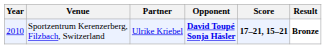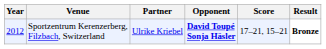Sportzentrum Kerenzerberg, Filzbach, Switzerland | Year: 2010 -> 2012
Sportzentrum Kerenzerberg, Filzbach, Switzerland | Score: bold -> normal
